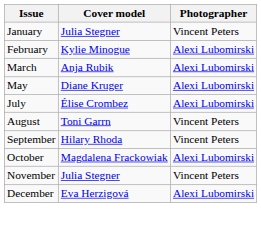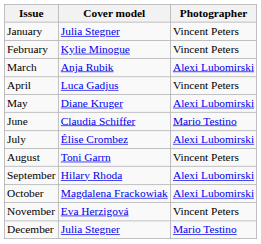February | Photographer: Alexi Lubomirski -> Vincent Peters
+ row: April | Luca Gadjus | Vincent Peters
+ row: June | Claudia Schiffer | Mario Testino
September | Photographer: Vincent Peters -> Alexi Lubomirski
November | Cover model: Julia Stegner -> Eva Herzigová
December | Cover model: Eva Herzigová -> Julia Stegner
December | Photographer: Alexi Lubomirski -> Mario Testino
